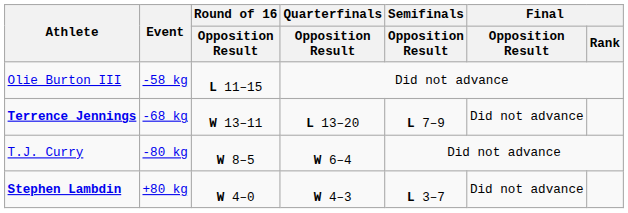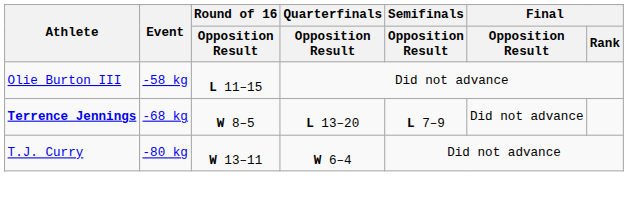Terrence Jennings | Round of 16 / Opposition Result: W 13–11 -> W 8–5
T.J. Curry | Round of 16 / Opposition Result: W 8–5 -> W 13–11
- row: Stephen Lambdin | +80 kg | W 4–0 | W 4–3 | L 3–7 | Did not advance
